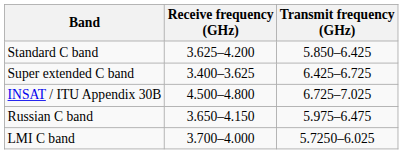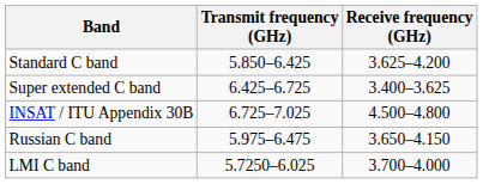columns swapped: Transmit frequency (GHz) <-> Receive frequency (GHz)
